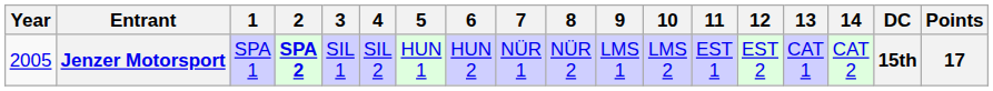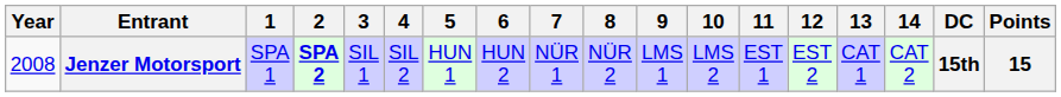Jenzer Motorsport | Year: 2005 -> 2008
Jenzer Motorsport | Points: 17 -> 15
